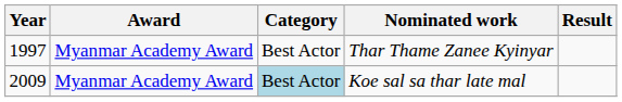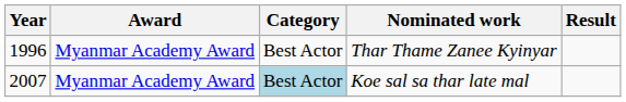Thar Thame Zanee Kyinyar | Year: 1997 -> 1996
Koe sal sa thar late mal | Year: 2009 -> 2007
